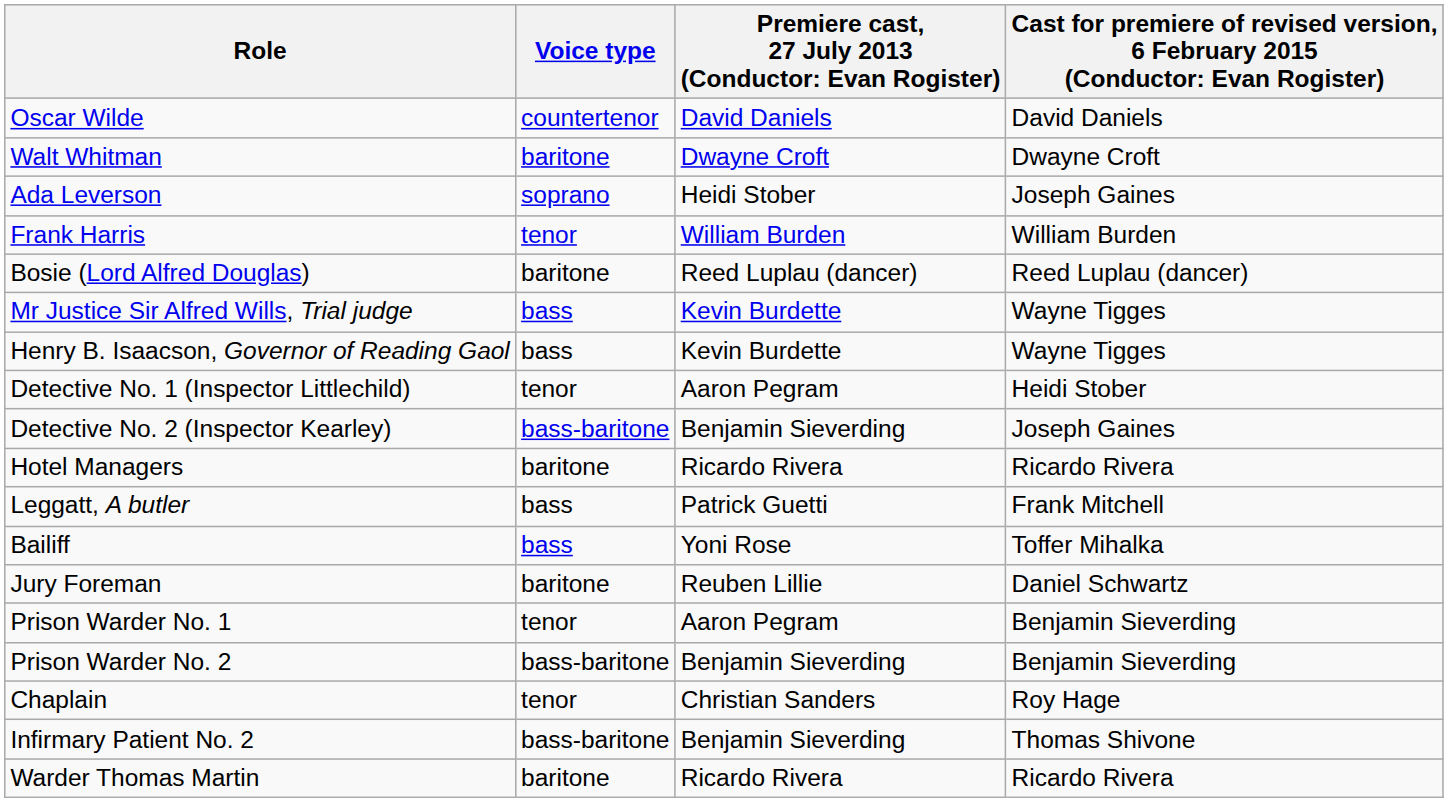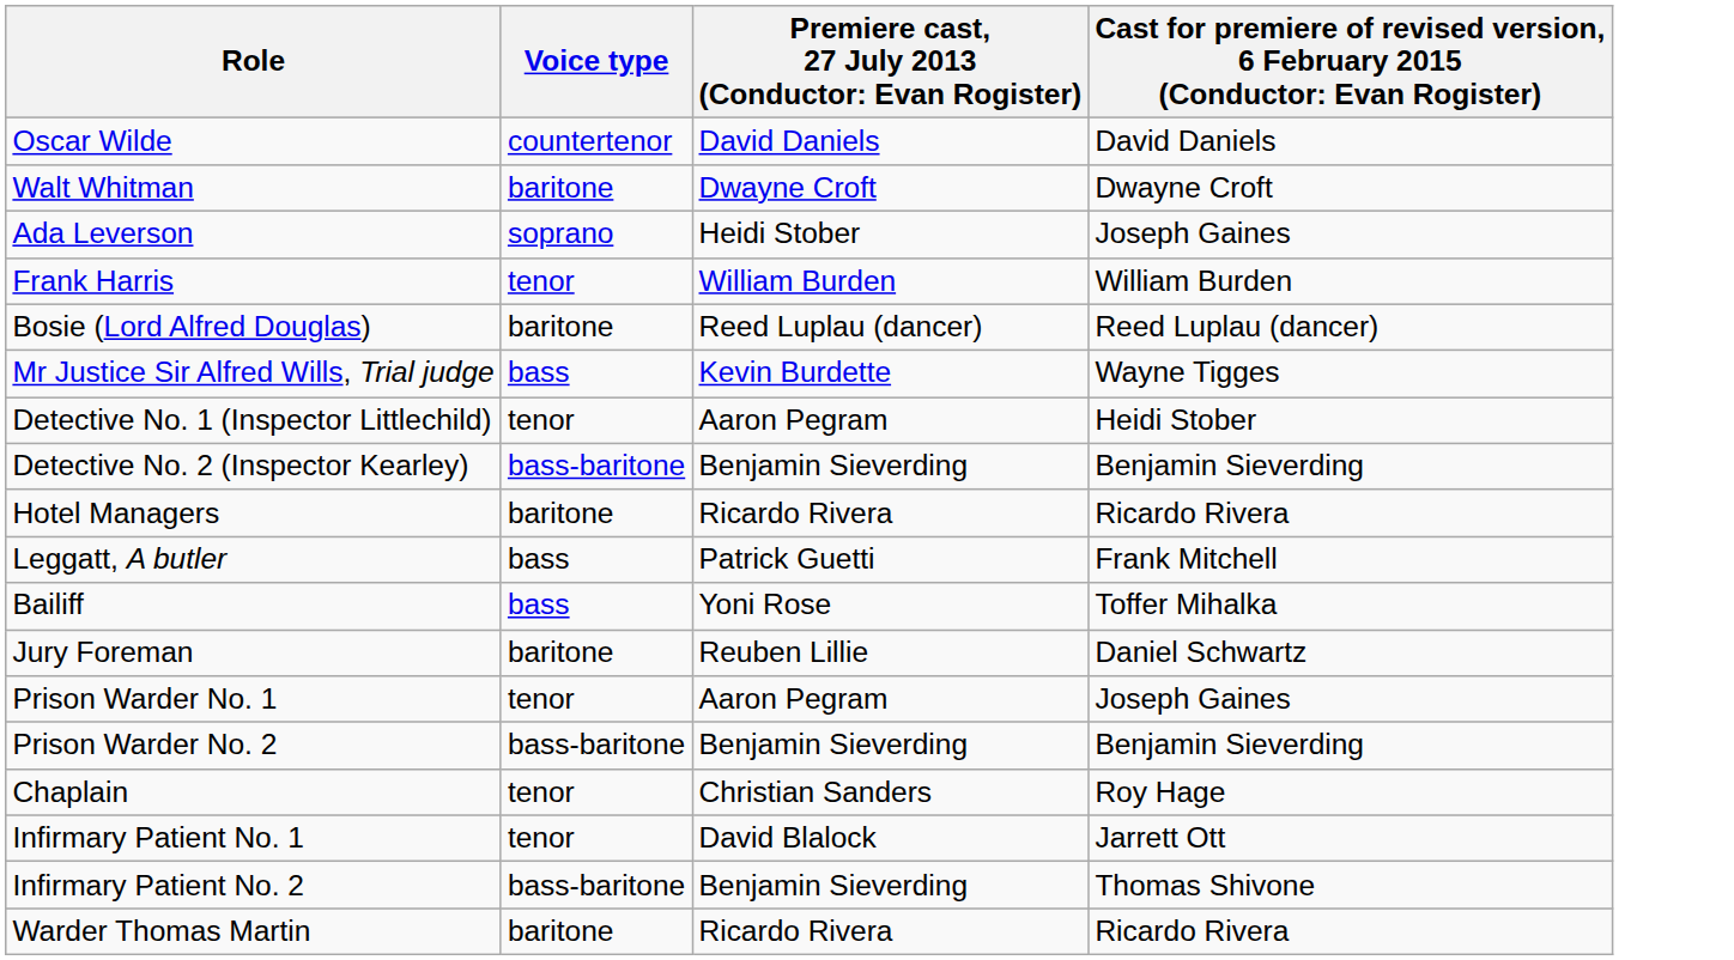- row: Henry B. Isaacson, Governor of Reading Gaol | bass | Kevin Burdette | Wayne Tigges
Detective No. 2 (Inspector Kearley) | column 4: Joseph Gaines -> Benjamin Sieverding
Prison Warder No. 1 | column 4: Benjamin Sieverding -> Joseph Gaines
+ row: Infirmary Patient No. 1 | tenor | David Blalock | Jarrett Ott
